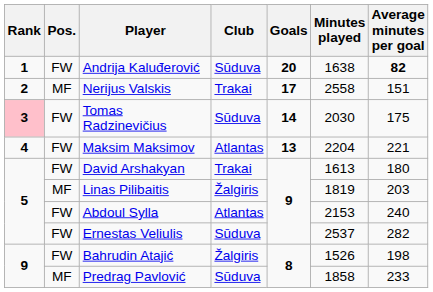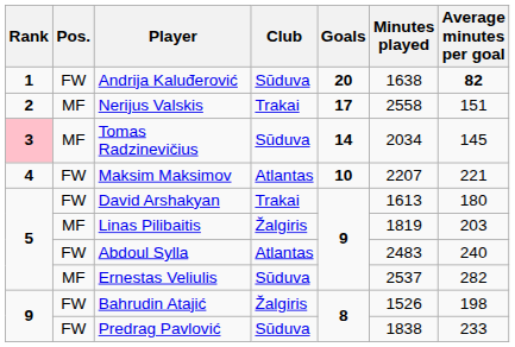Tomas Radzinevičius | Pos.: FW -> MF
Tomas Radzinevičius | Minutes played: 2030 -> 2034
Tomas Radzinevičius | Average minutes per goal: 175 -> 145
Maksim Maksimov | Goals: 13 -> 10
Maksim Maksimov | Minutes played: 2204 -> 2207
Abdoul Sylla | Minutes played: 2153 -> 2483
Ernestas Veliulis | Pos.: FW -> MF
Predrag Pavlović | Pos.: MF -> FW
Predrag Pavlović | Minutes played: 1858 -> 1838
